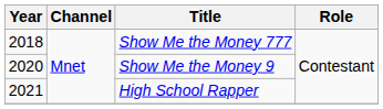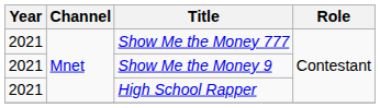Show Me the Money 777 | Year: 2018 -> 2021
Show Me the Money 9 | Year: 2020 -> 2021
